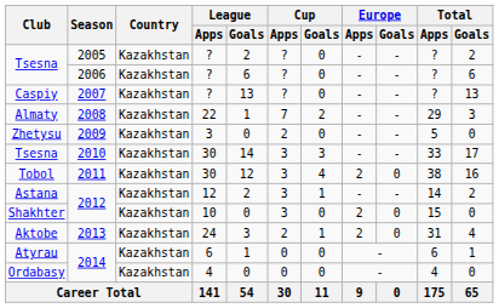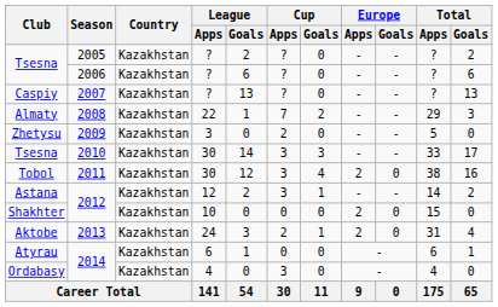Shakhter | Cup / Apps: 3 -> 0
Ordabasy | Cup / Apps: 0 -> 3
